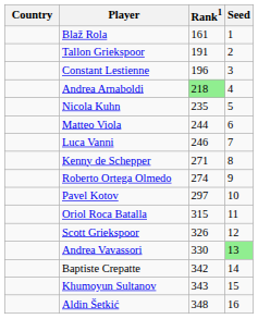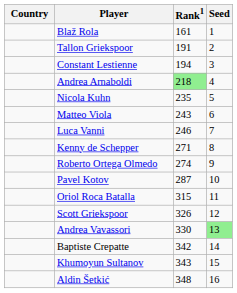Constant Lestienne | Rank1: 196 -> 194
Matteo Viola | Rank1: 244 -> 243
Pavel Kotov | Rank1: 297 -> 287
